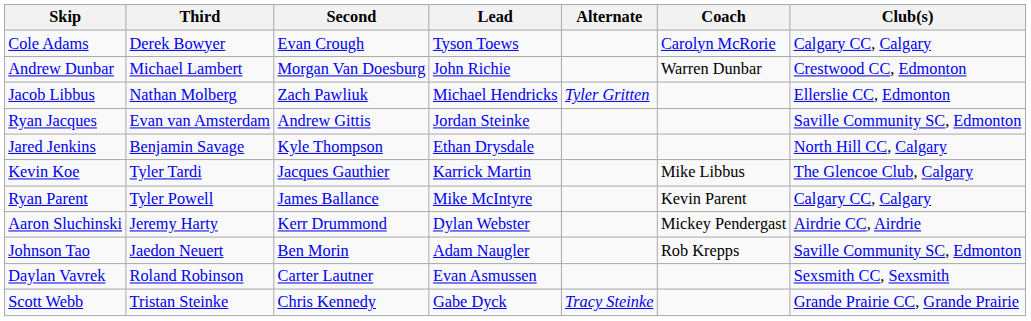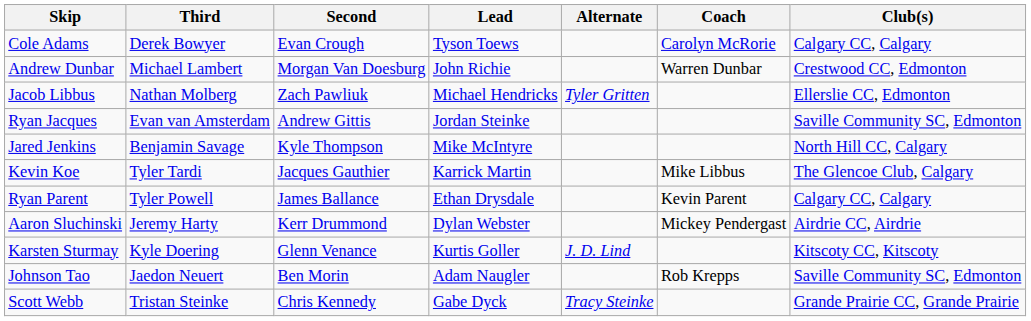Jared Jenkins | Lead: Ethan Drysdale -> Mike McIntyre
Ryan Parent | Lead: Mike McIntyre -> Ethan Drysdale
+ row: Karsten Sturmay | Kyle Doering | Glenn Venance | Kurtis Goller | J. D. Lind | Kitscoty CC, Kitscoty
- row: Daylan Vavrek | Roland Robinson | Carter Lautner | Evan Asmussen | Sexsmith CC, Sexsmith
